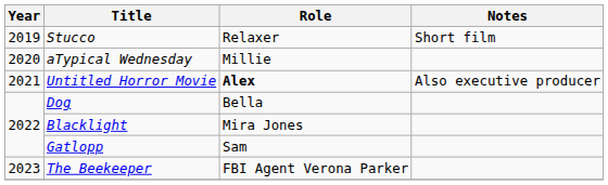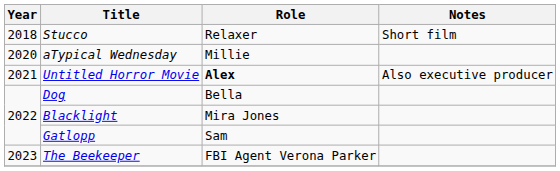Stucco | Year: 2019 -> 2018
